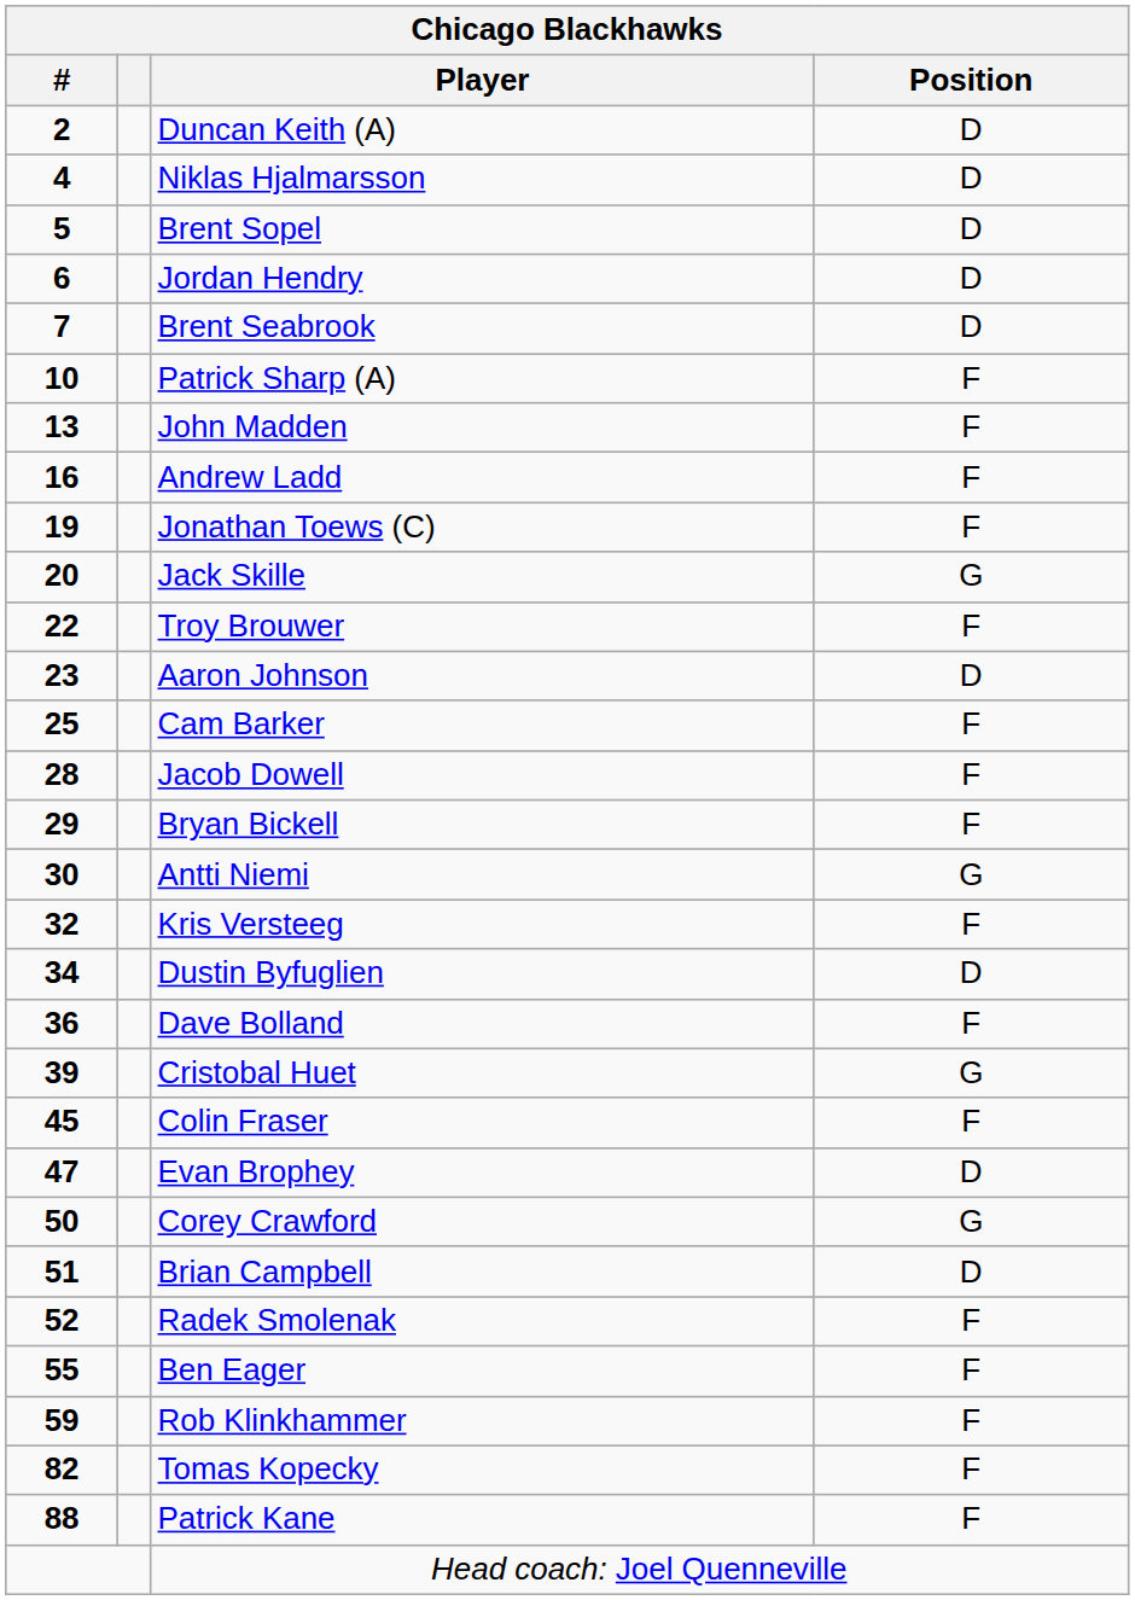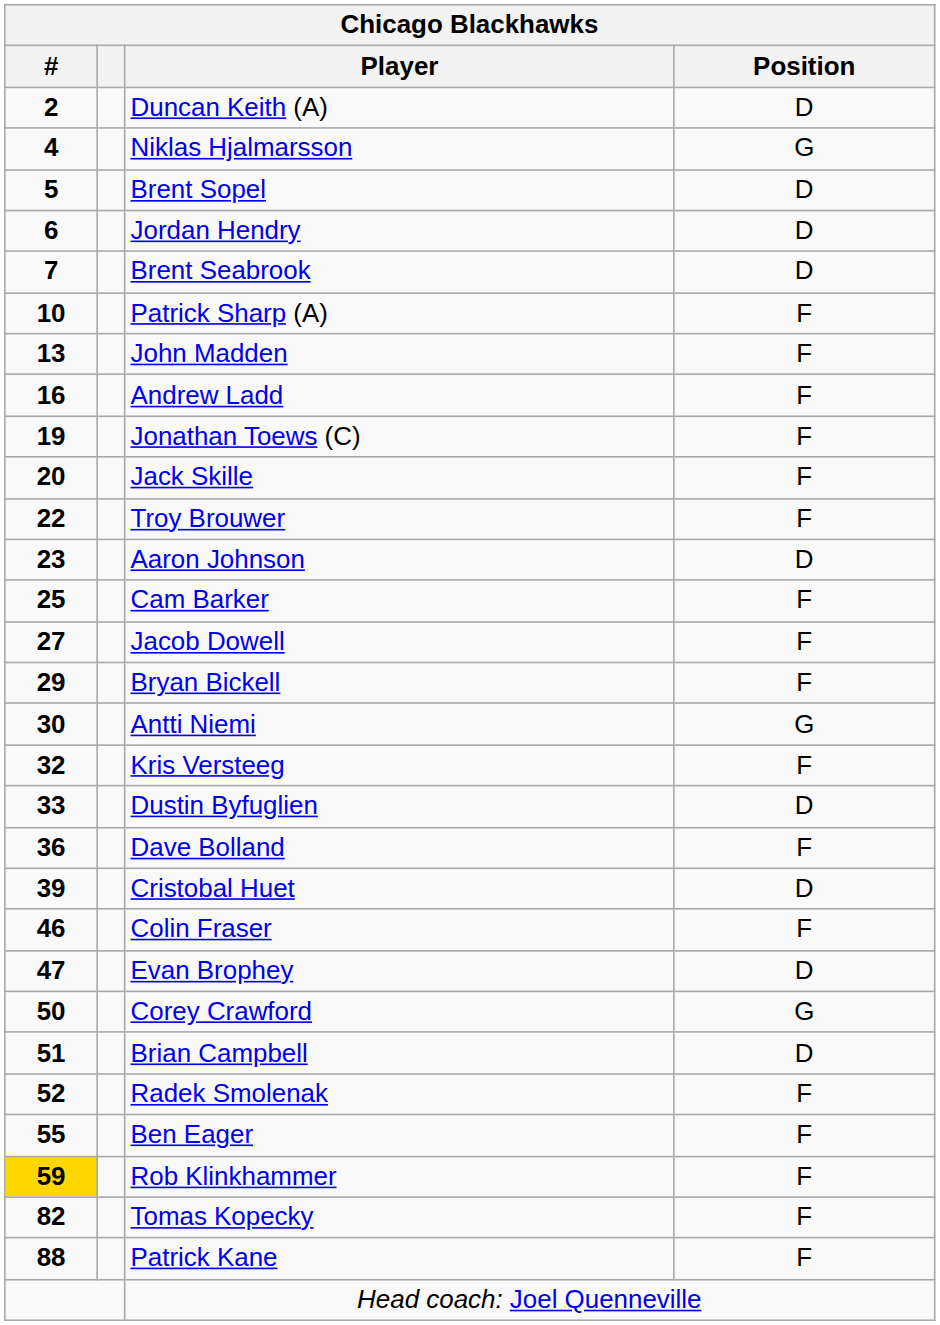Niklas Hjalmarsson | Chicago Blackhawks / Position: D -> G
Jack Skille | Chicago Blackhawks / Position: G -> F
Jacob Dowell | Chicago Blackhawks / #: 28 -> 27
Dustin Byfuglien | Chicago Blackhawks / #: 34 -> 33
Cristobal Huet | Chicago Blackhawks / Position: G -> D
Colin Fraser | Chicago Blackhawks / #: 45 -> 46
Rob Klinkhammer | Chicago Blackhawks / #: no background -> gold background
